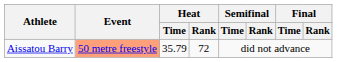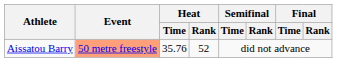Aissatou Barry | Heat / Time: 35.79 -> 35.76
Aissatou Barry | Heat / Rank: 72 -> 52
